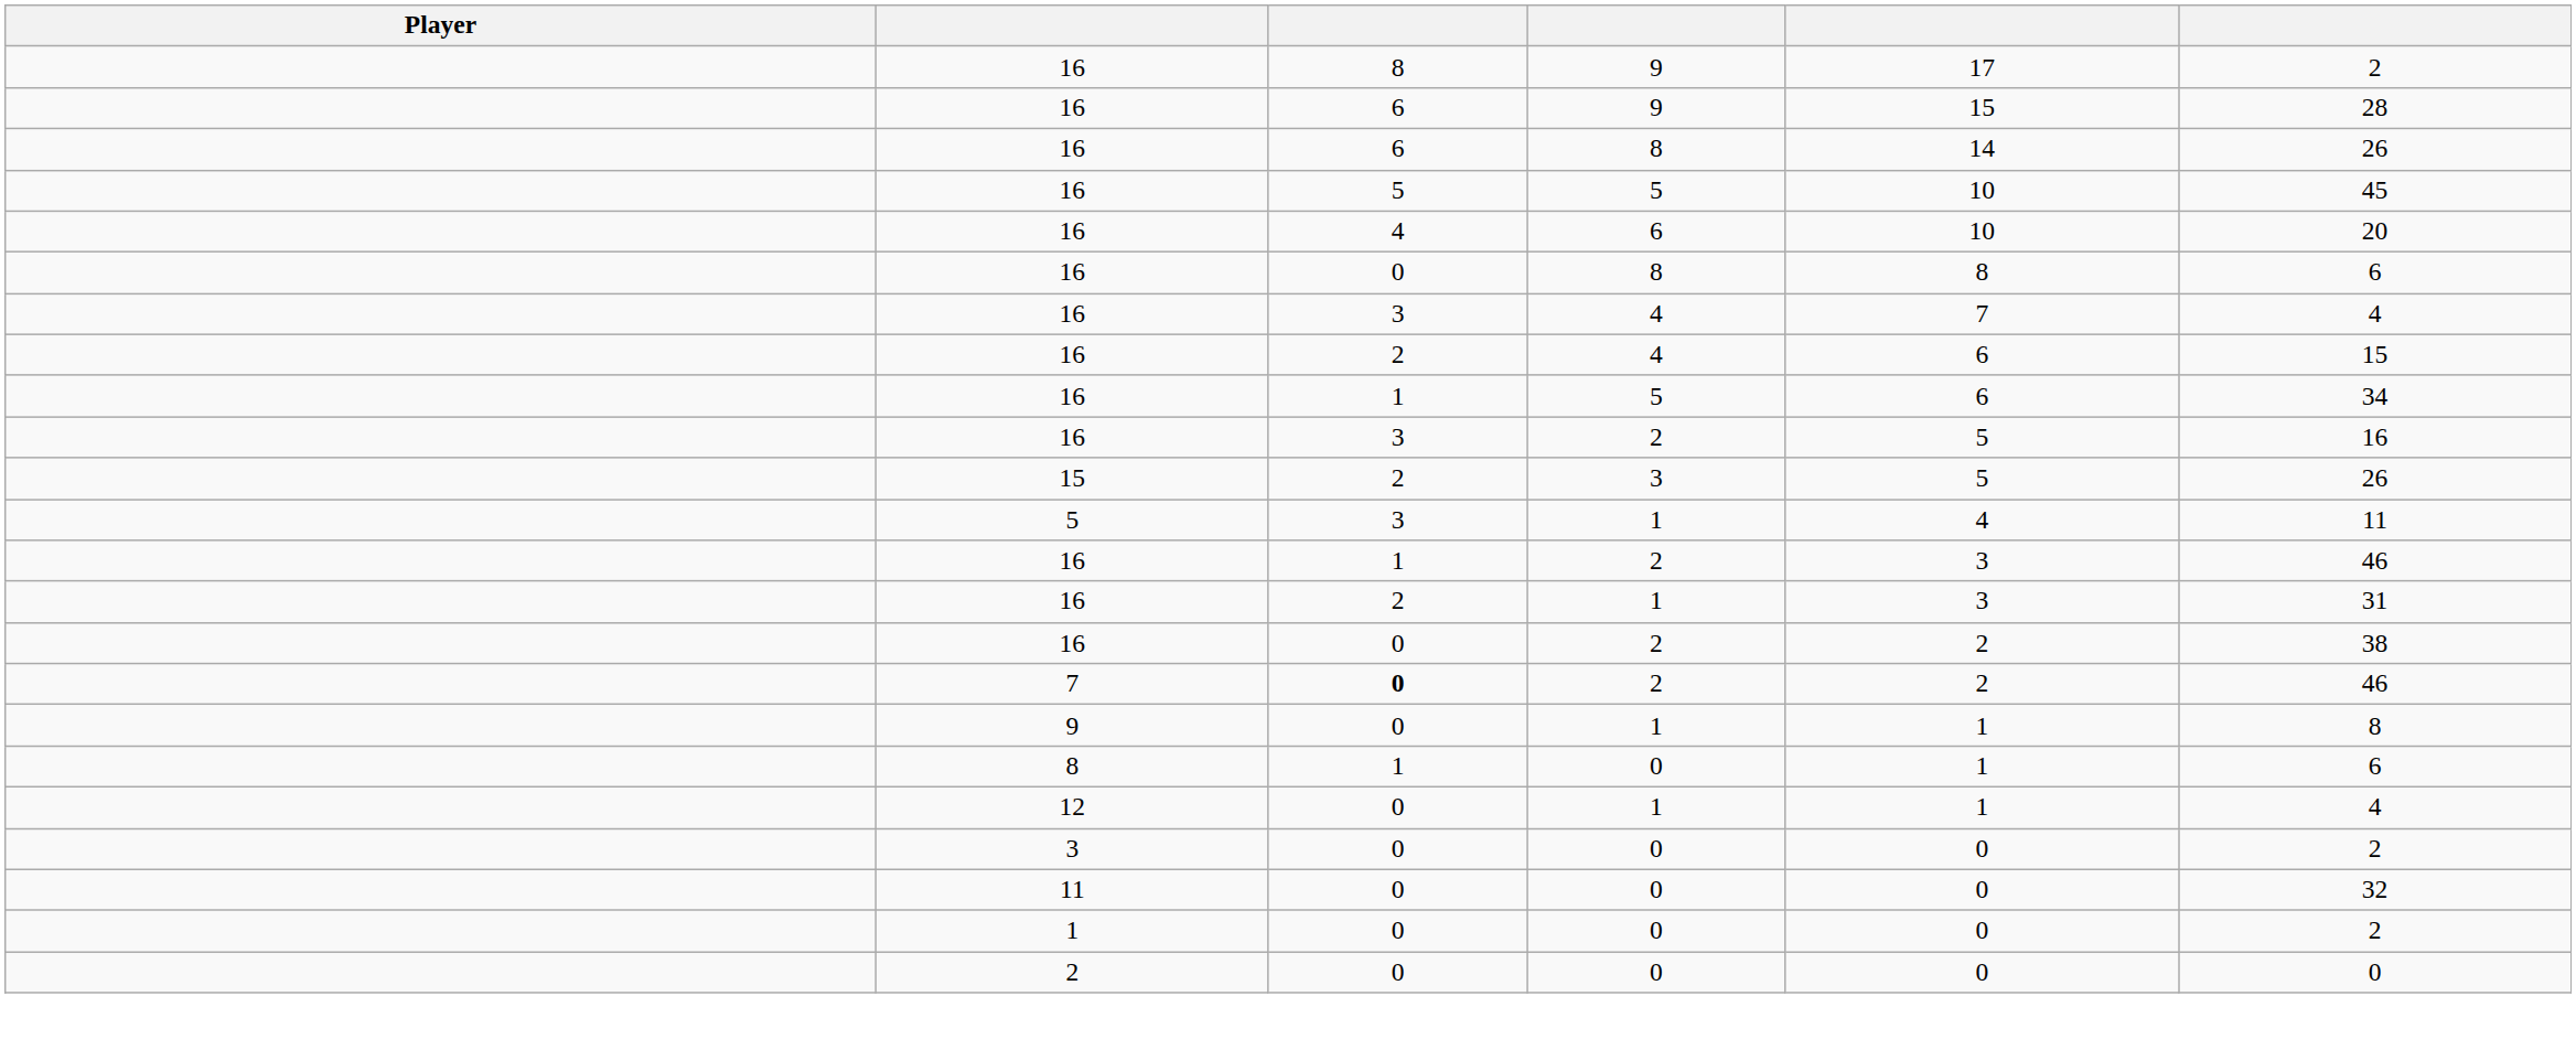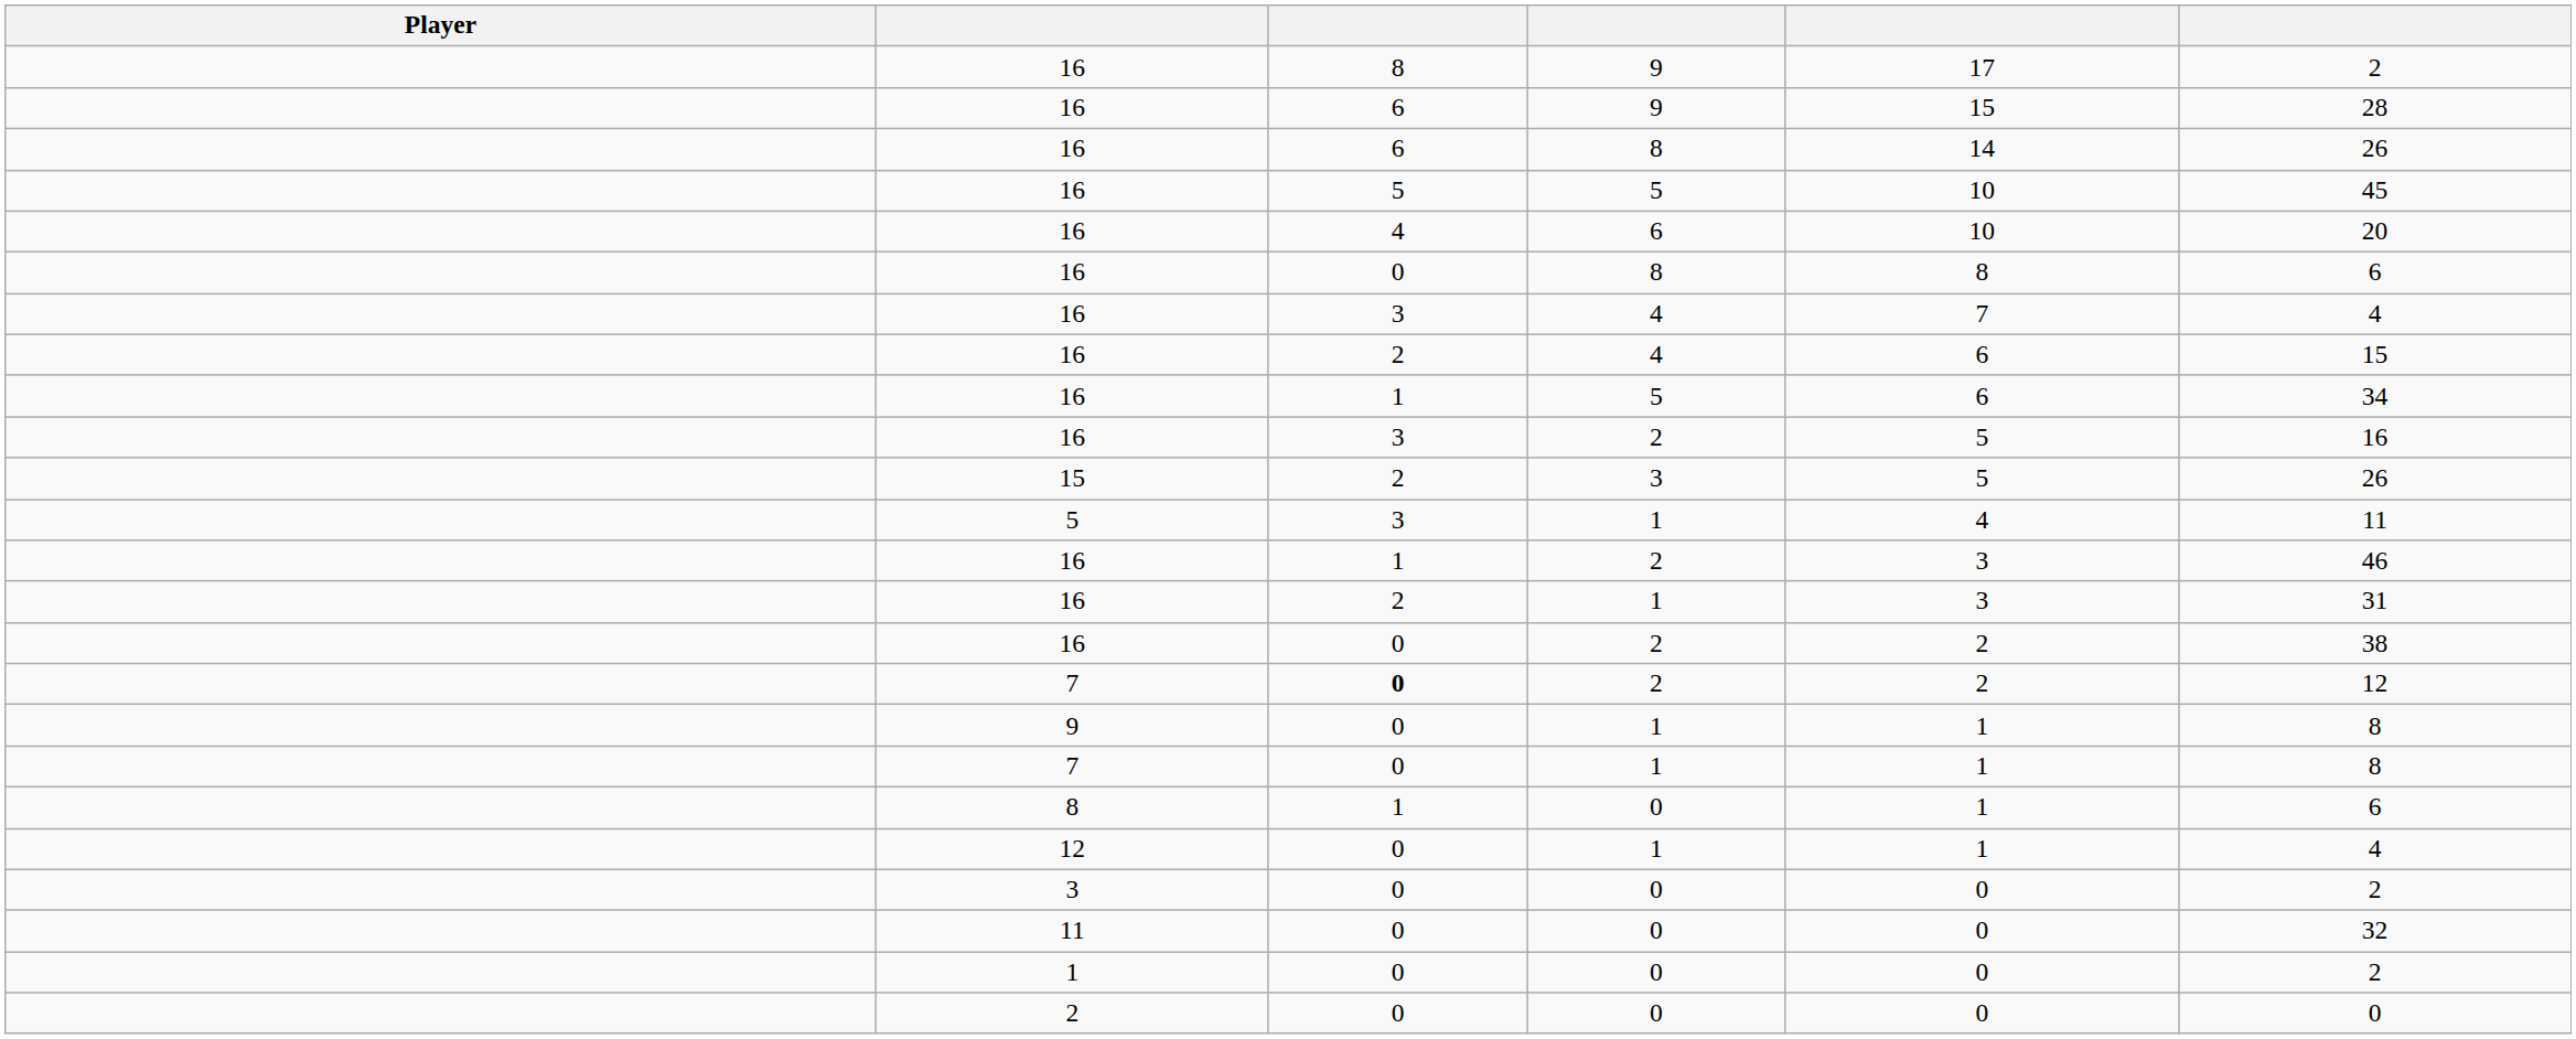7 / 2 | column 6: 46 -> 12
+ row: 7 | 0 | 1 | 1 | 8
